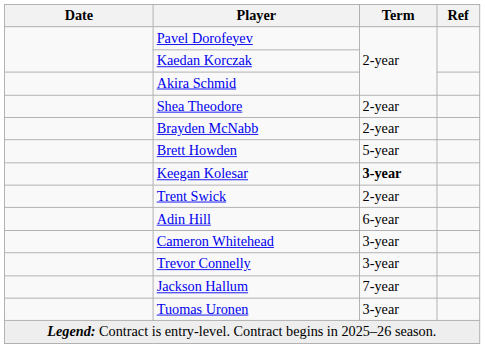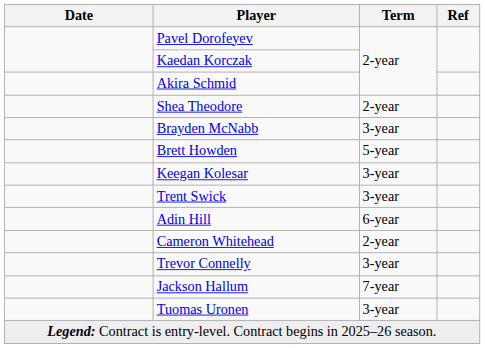Brayden McNabb | Term: 2-year -> 3-year
Keegan Kolesar | Term: bold -> normal
Trent Swick | Term: 2-year -> 3-year
Cameron Whitehead | Term: 3-year -> 2-year
